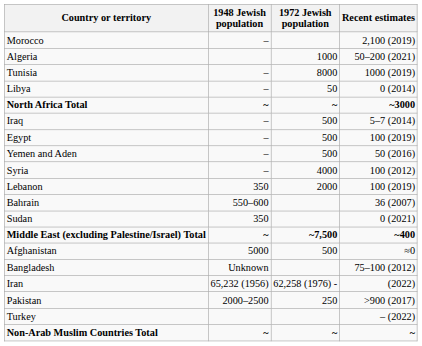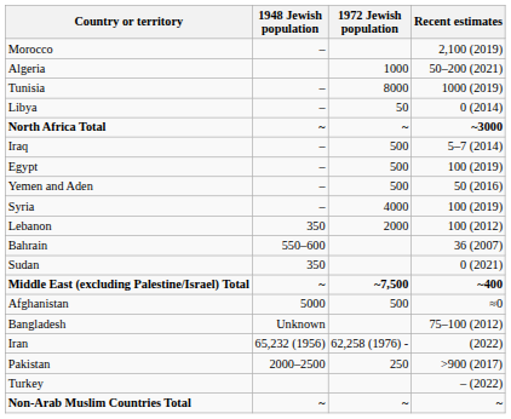Syria | Recent estimates: 100 (2012) -> 100 (2019)
Lebanon | Recent estimates: 100 (2019) -> 100 (2012)
